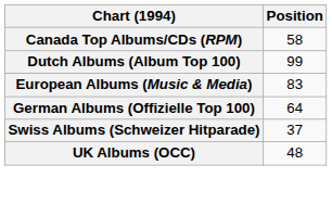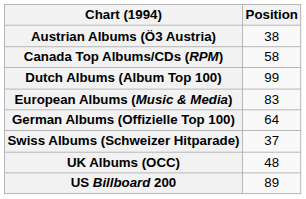+ row: Austrian Albums (Ö3 Austria) | 38
+ row: US Billboard 200 | 89
